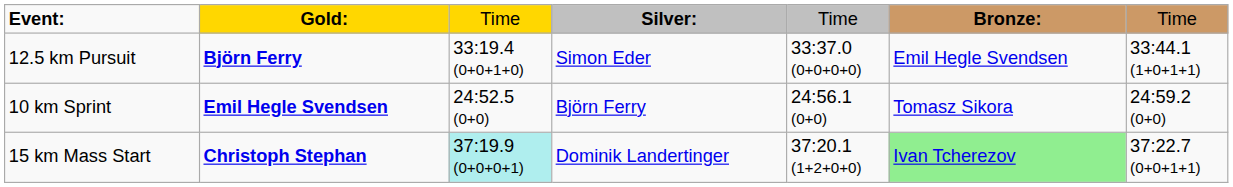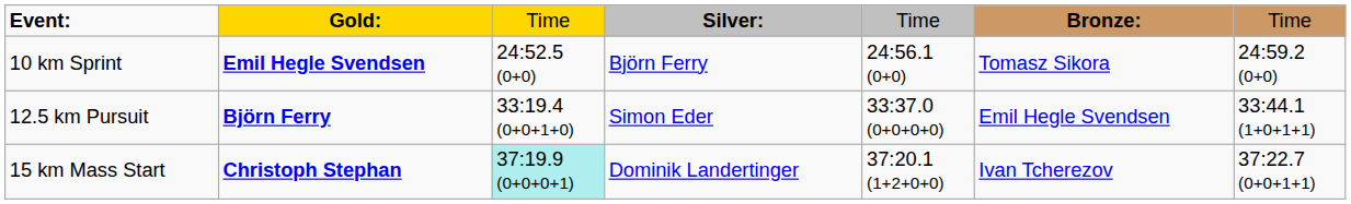rows swapped: 10 km Sprint <-> 12.5 km Pursuit
15 km Mass Start | column 6: lightgreen background -> no background
